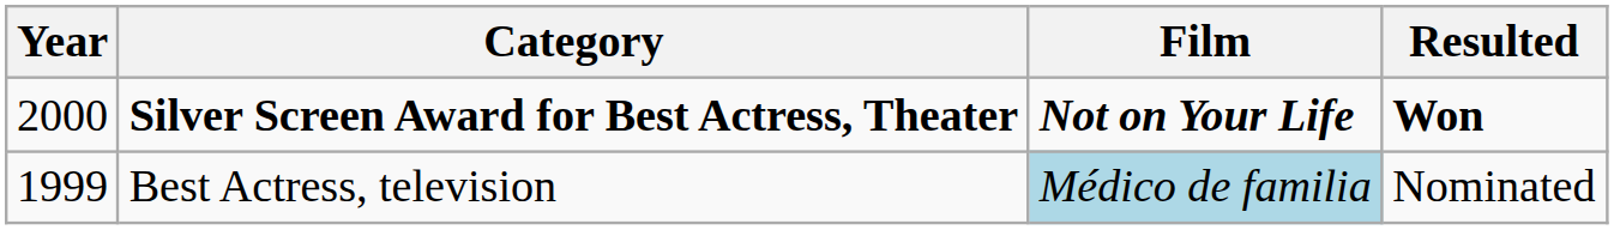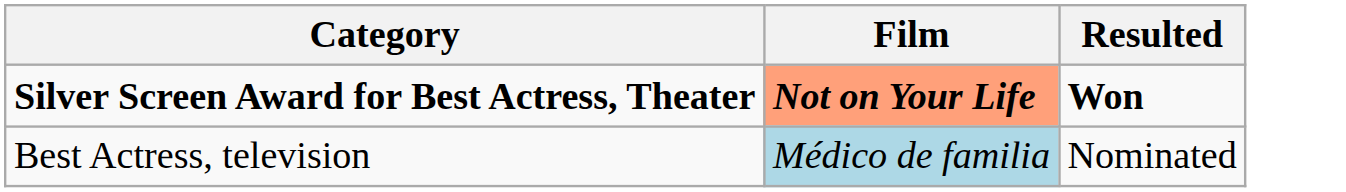- column: Year | 2000 | 1999
Silver Screen Award for Best Actress, Theater | Film: no background -> lightsalmon background
